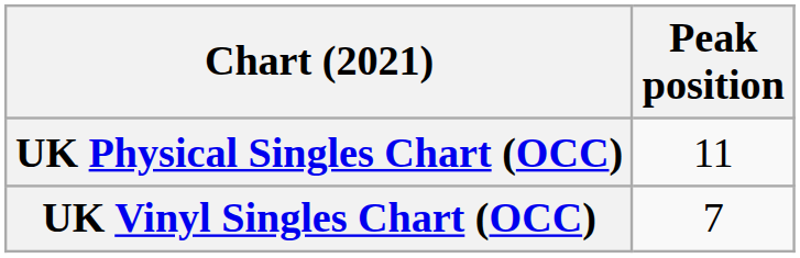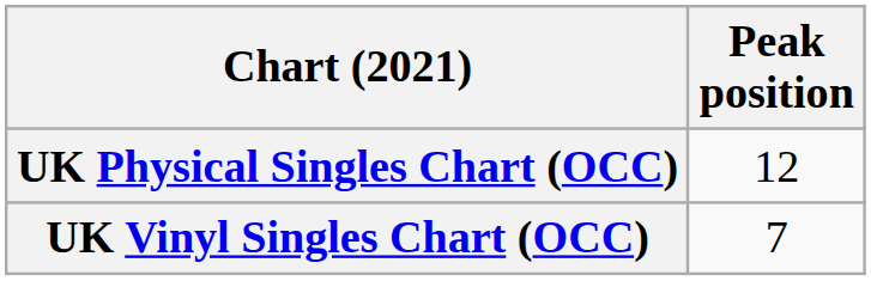UK Physical Singles Chart (OCC) | Peak position: 11 -> 12
